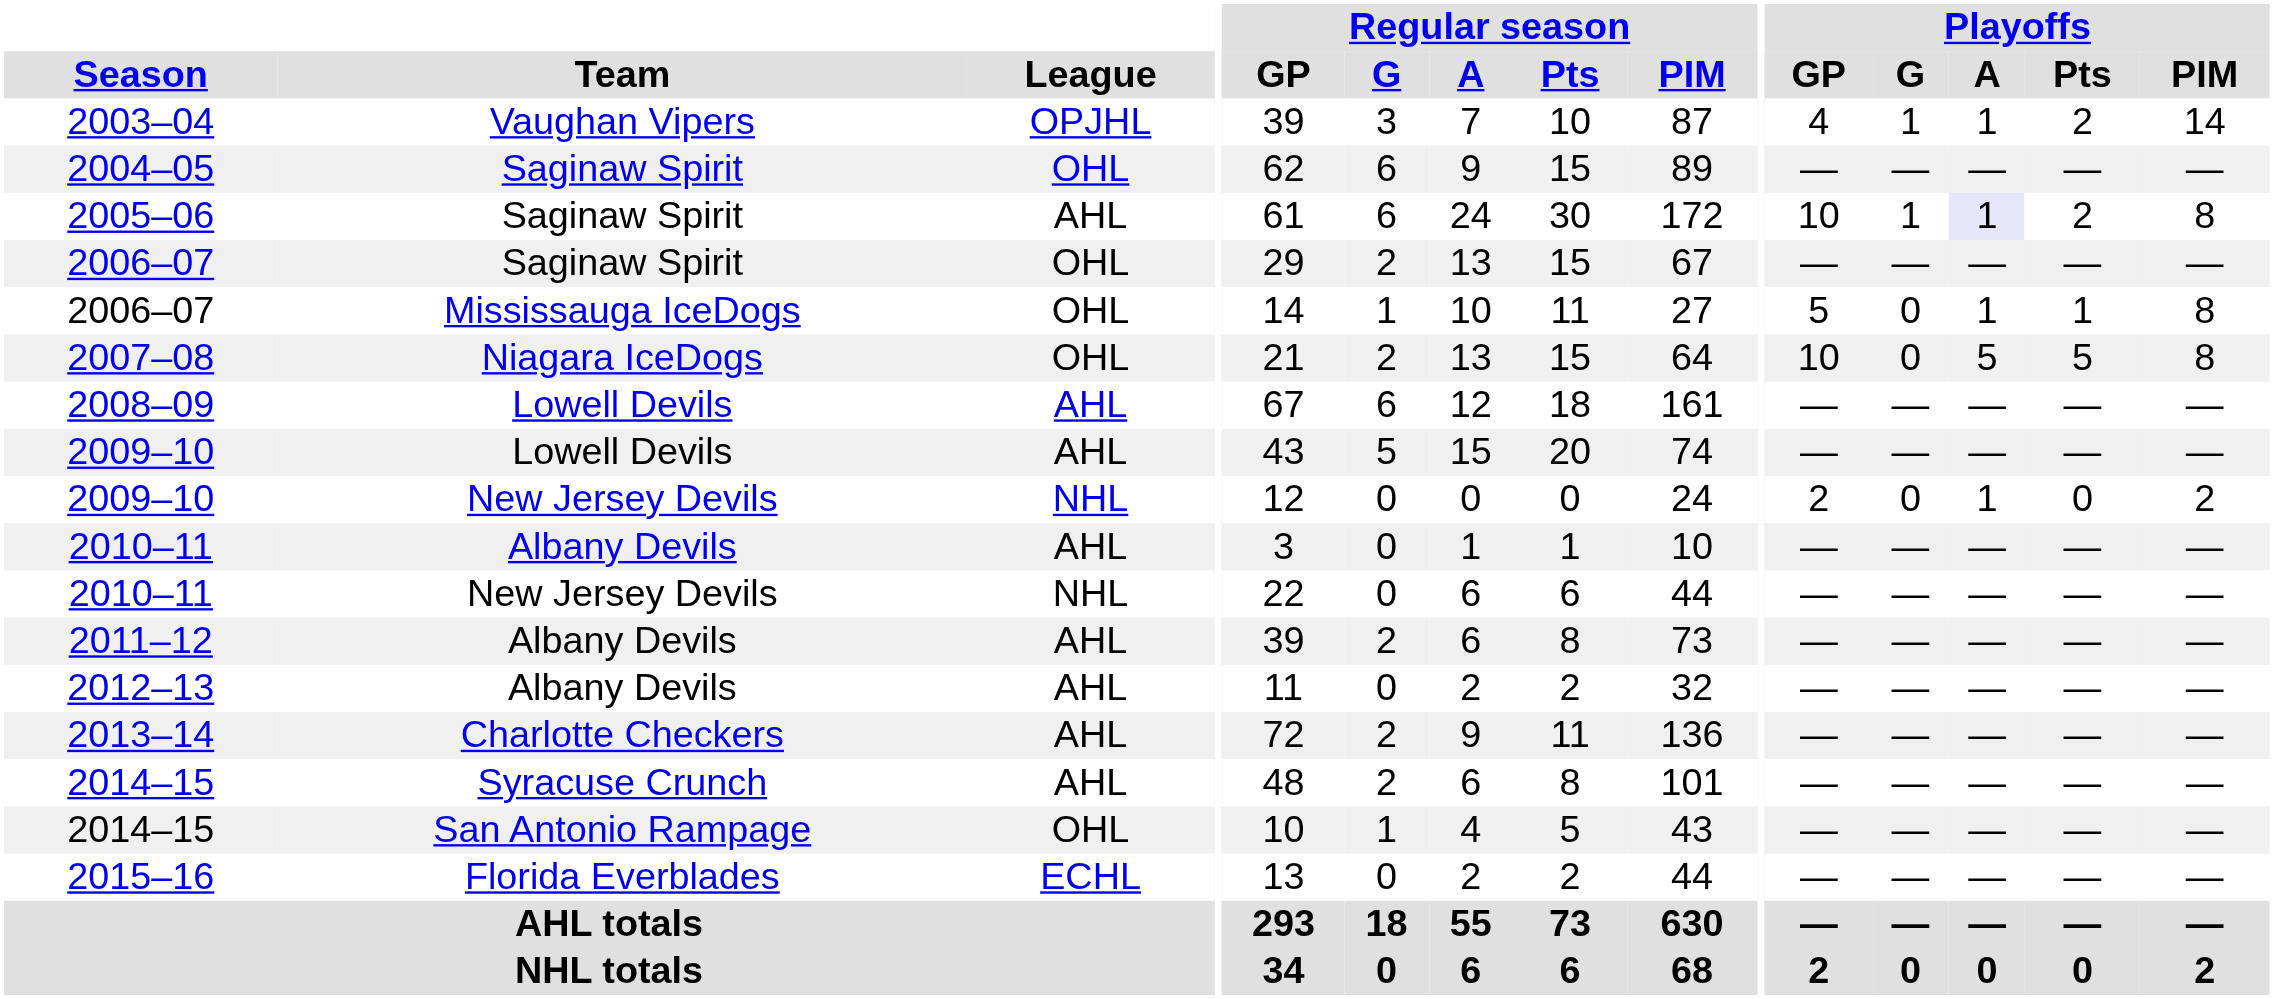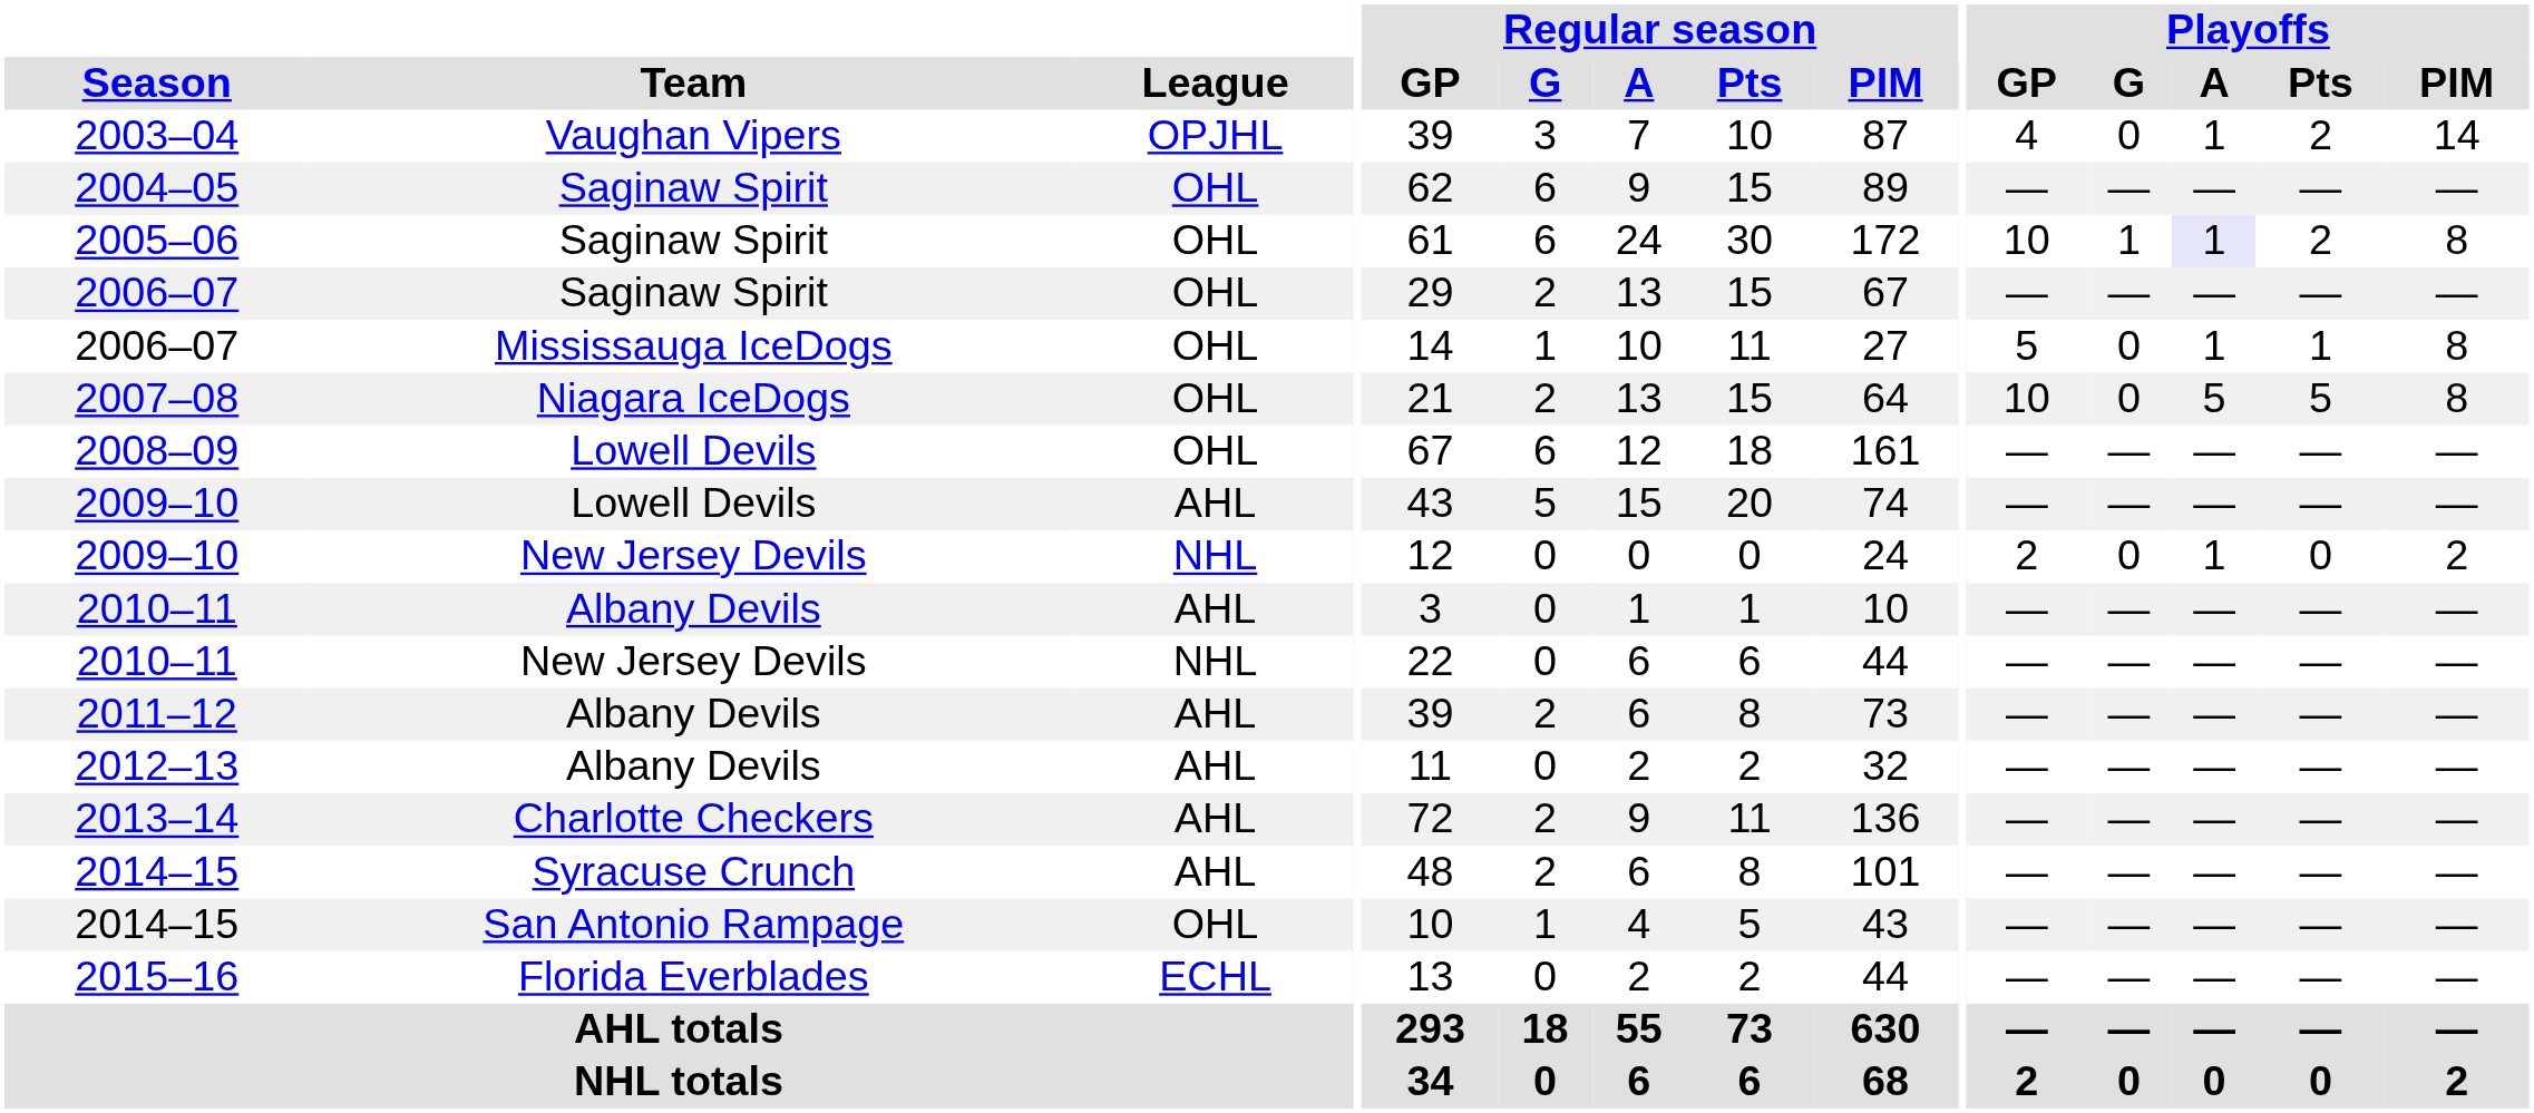2003–04 | Playoffs / G: 1 -> 0
2005–06 | League: AHL -> OHL
2008–09 | League: AHL -> OHL
